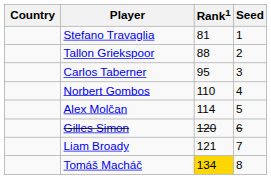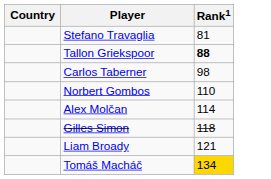- column: Seed | 1 | 2 | 3 | 4 | 5 | 6 | 7 | 8
Tallon Griekspoor | Rank1: normal -> bold
Carlos Taberner | Rank1: 95 -> 98
Gilles Simon | Rank1: 120 -> 118
